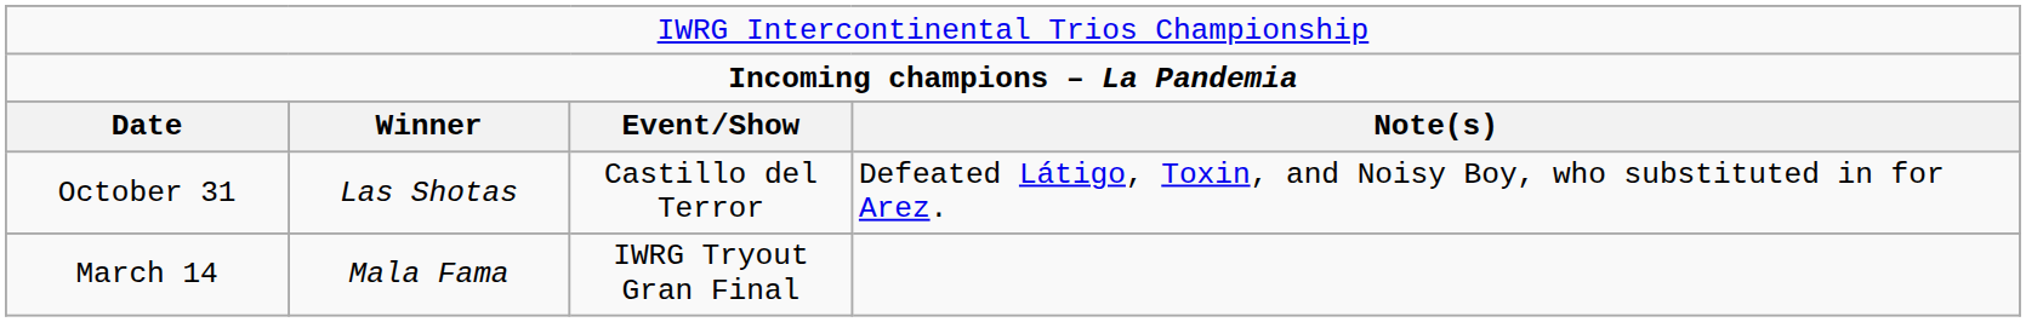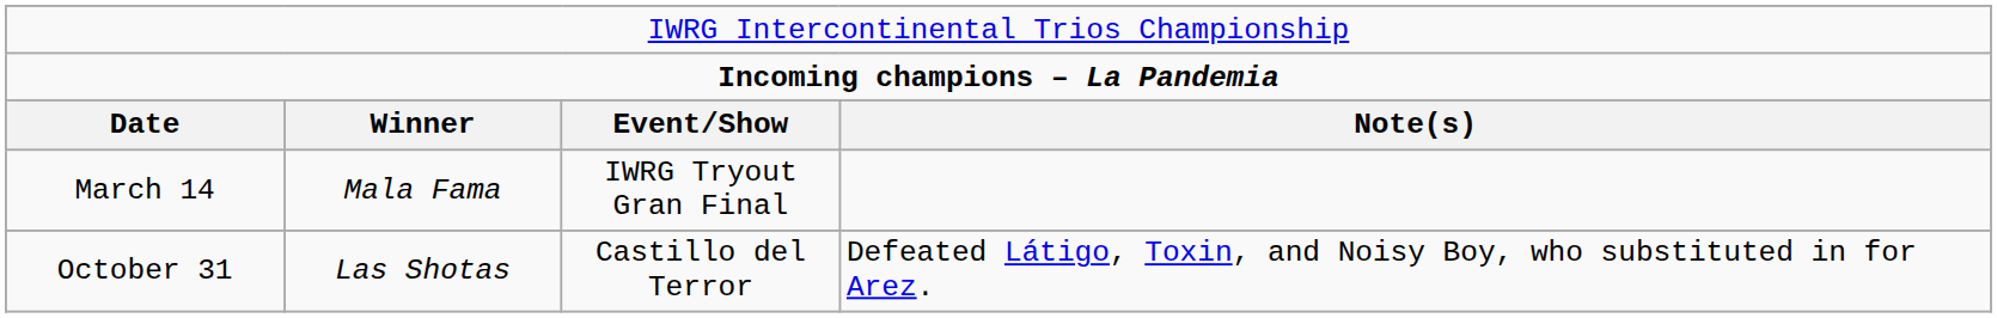rows swapped: March 14 <-> October 31
